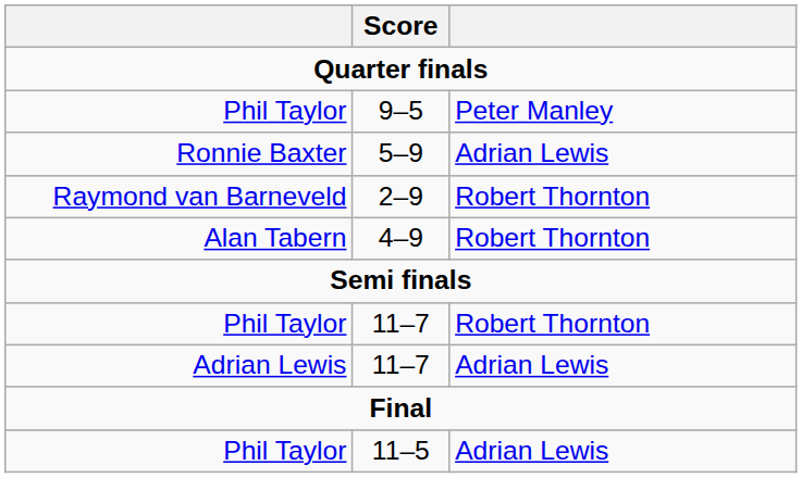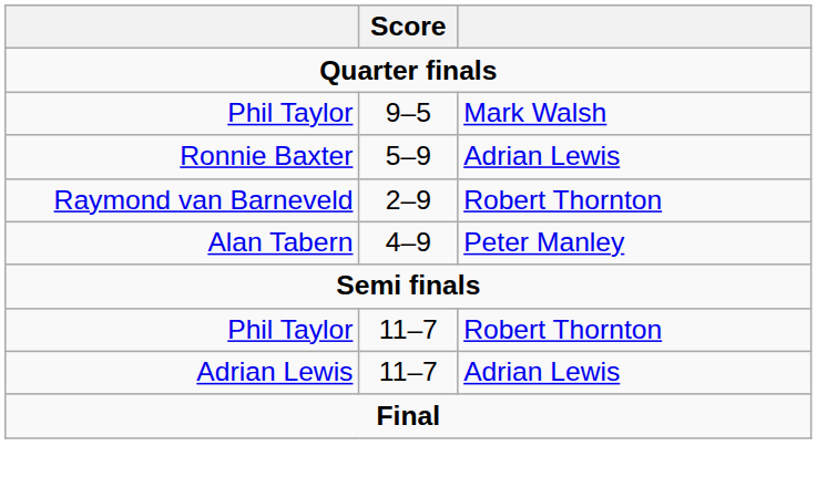9–5 | column 3: Peter Manley -> Mark Walsh
4–9 | column 3: Robert Thornton -> Peter Manley
- row: Phil Taylor | 11–5 | Adrian Lewis
